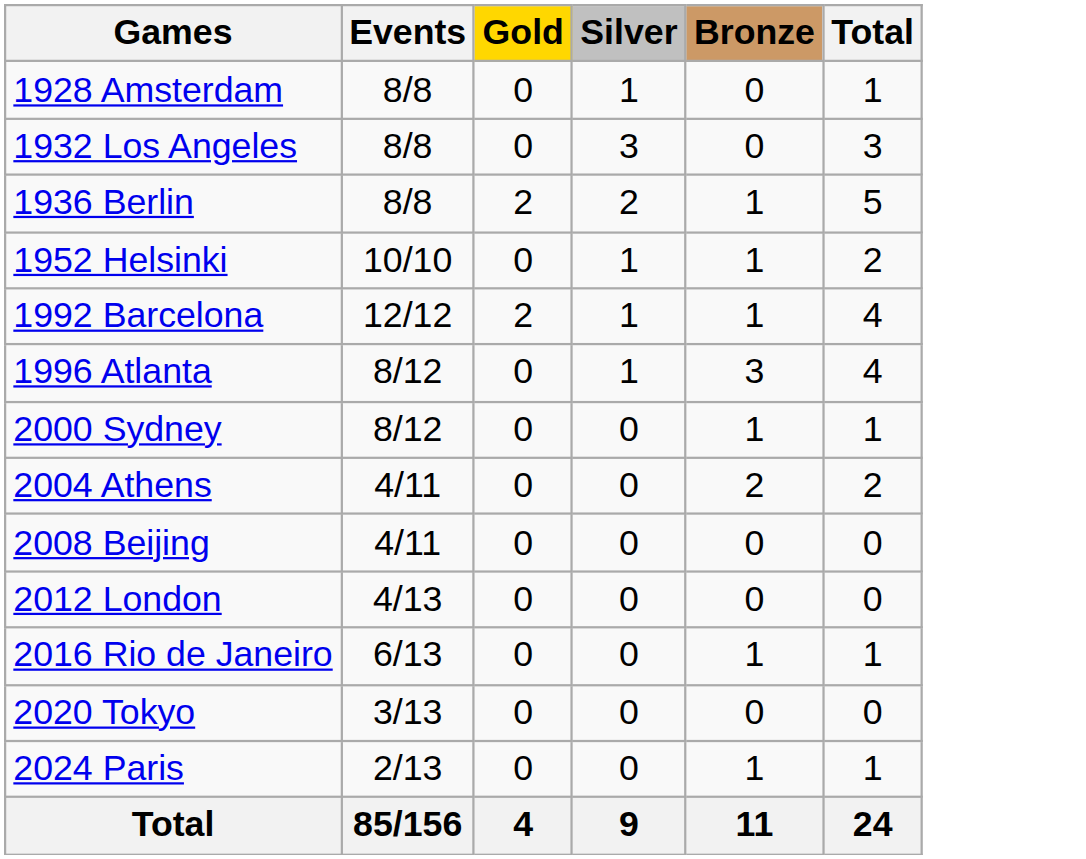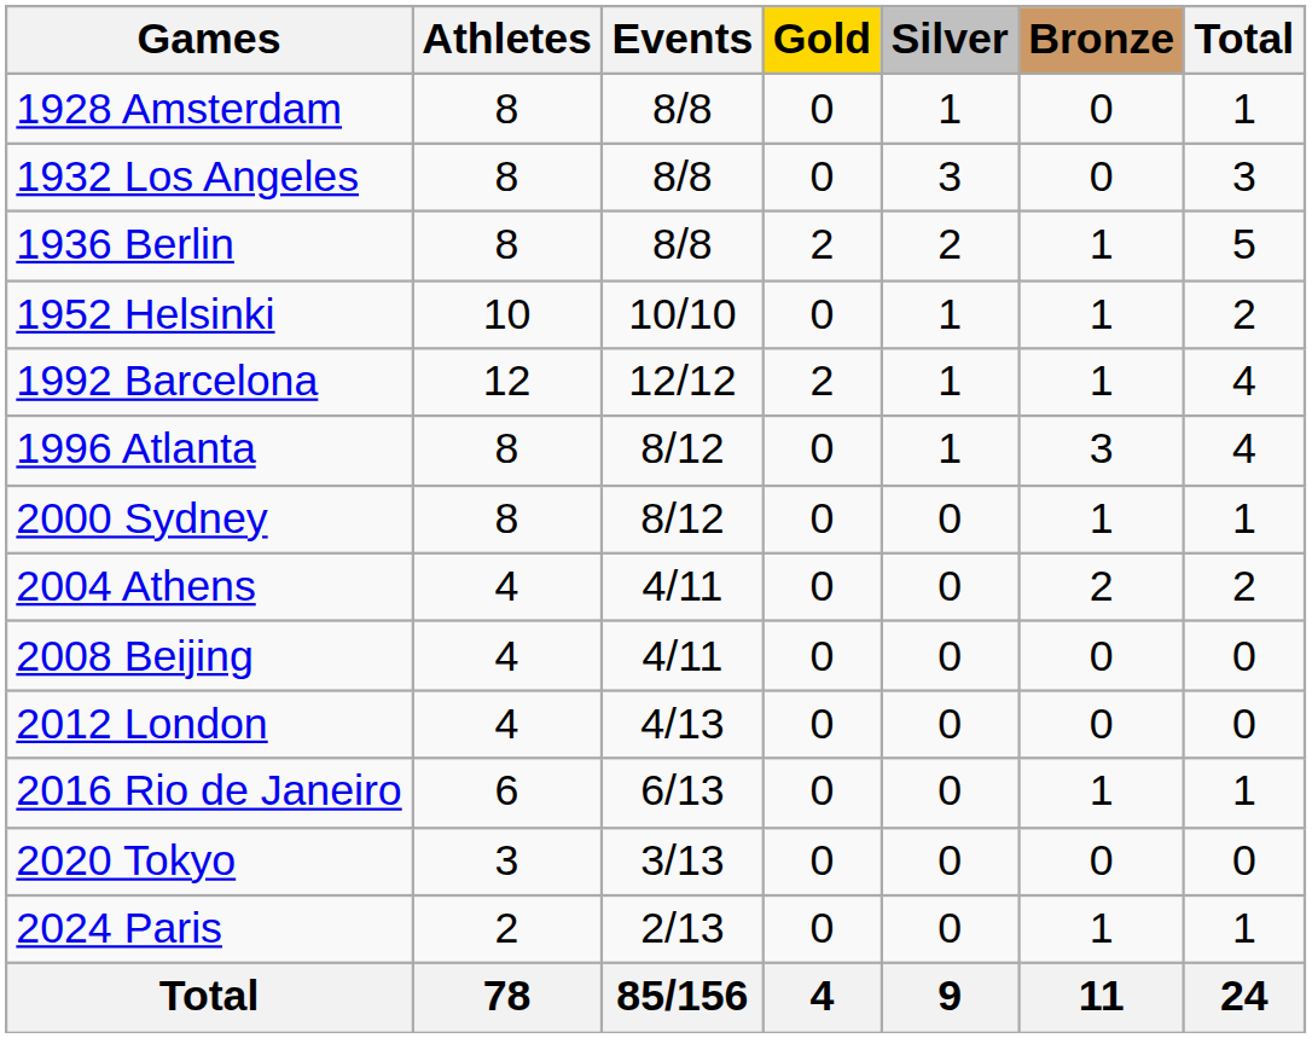+ column: Athletes | 8 | 8 | 8 | 10 | 12 | 8 | 8 | 4 | 4 | 4 | 6 | 3 | 2 | 78
